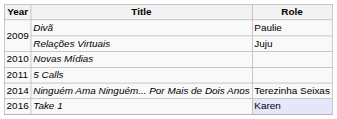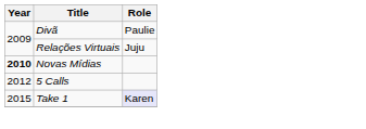Novas Mídias | Year: normal -> bold
5 Calls | Year: 2011 -> 2012
- row: 2014 | Ninguém Ama Ninguém... Por Mais de Dois Anos | Terezinha Seixas
Take 1 | Year: 2016 -> 2015
